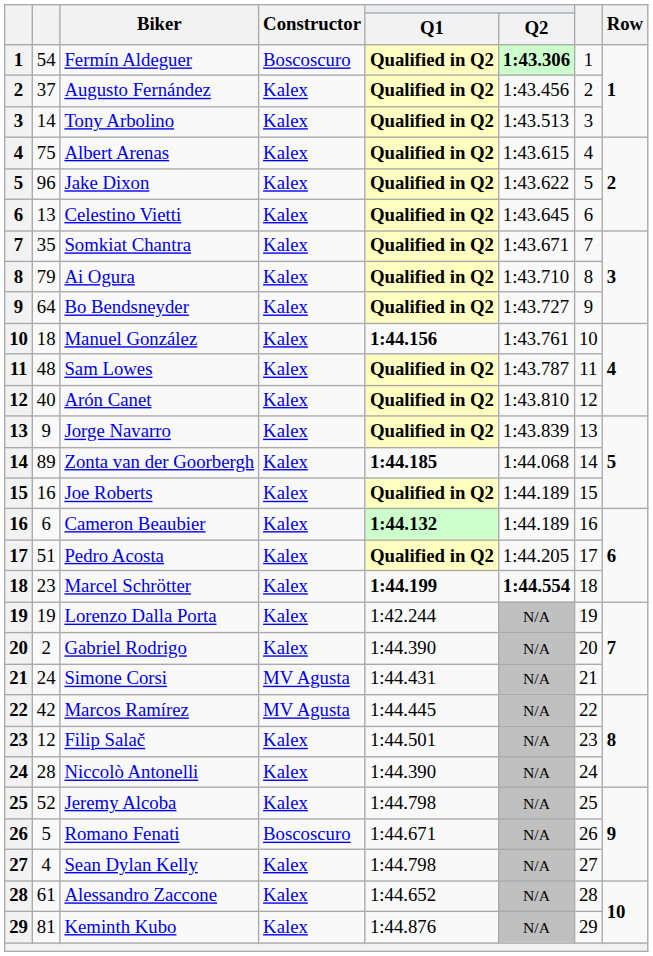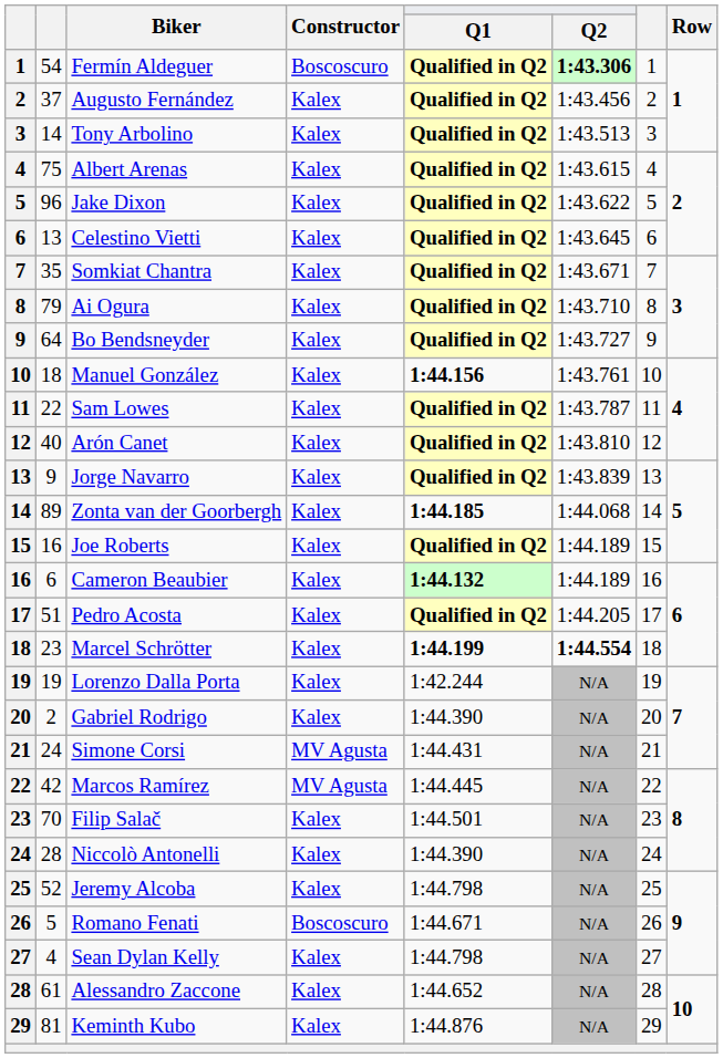Sam Lowes | column 2: 48 -> 22
Filip Salač | column 2: 12 -> 70
